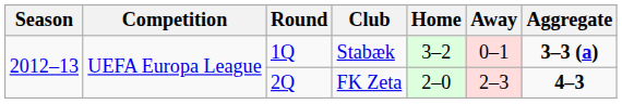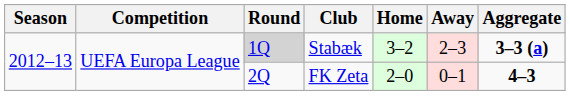Stabæk | Round: no background -> lightgrey background
Stabæk | Away: 0–1 -> 2–3
FK Zeta | Away: 2–3 -> 0–1
